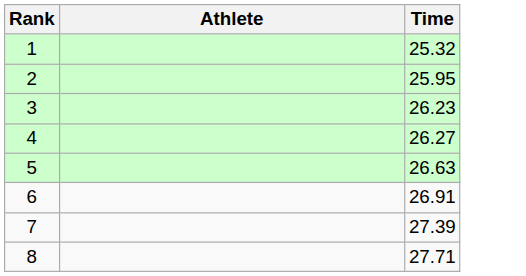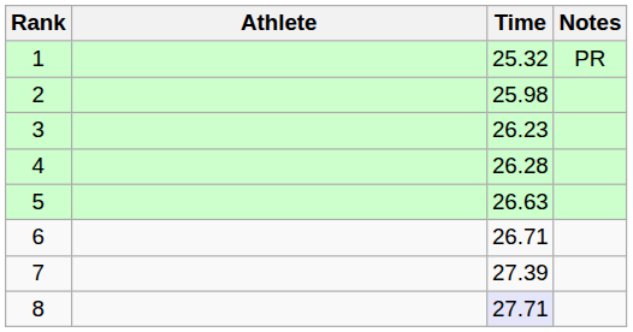+ column: Notes | PR
2 | Time: 25.95 -> 25.98
4 | Time: 26.27 -> 26.28
6 | Time: 26.91 -> 26.71
8 | Time: no background -> lavender background
